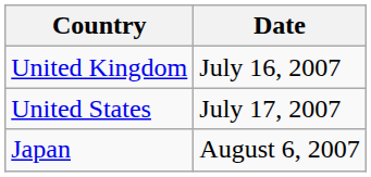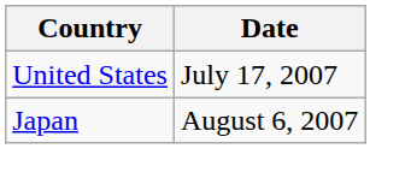- row: United Kingdom | July 16, 2007
